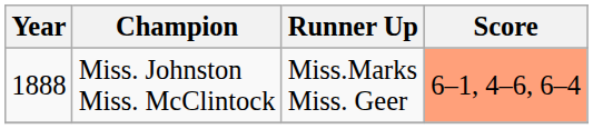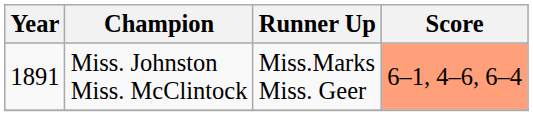Miss. Johnston Miss. McClintock | Year: 1888 -> 1891
